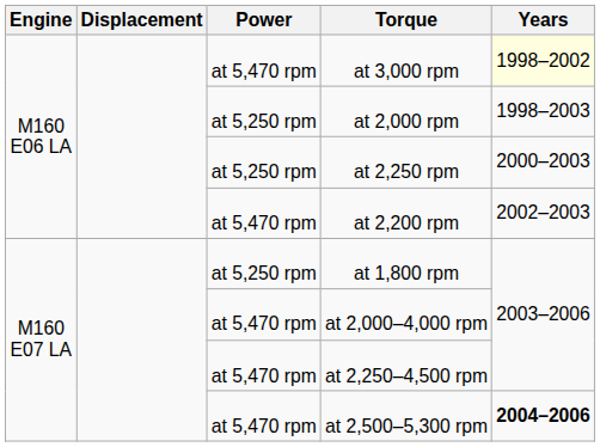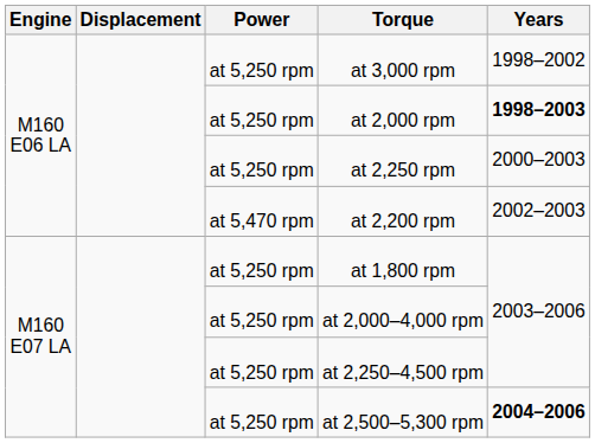at 3,000 rpm | Power: at 5,470 rpm -> at 5,250 rpm
at 3,000 rpm | Years: lightyellow background -> no background
at 2,000 rpm | Years: normal -> bold
at 2,000–4,000 rpm | Power: at 5,470 rpm -> at 5,250 rpm
at 2,250–4,500 rpm | Power: at 5,470 rpm -> at 5,250 rpm
at 2,500–5,300 rpm | Power: at 5,470 rpm -> at 5,250 rpm
